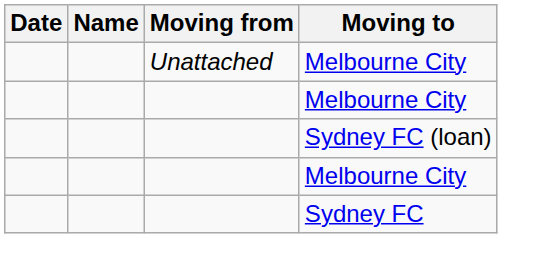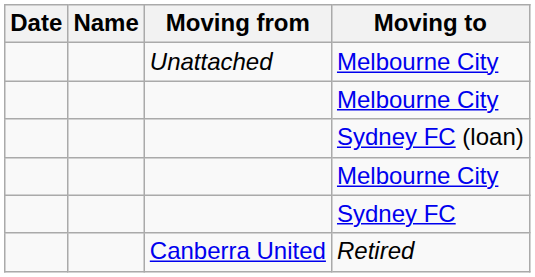+ row: Canberra United | Retired
